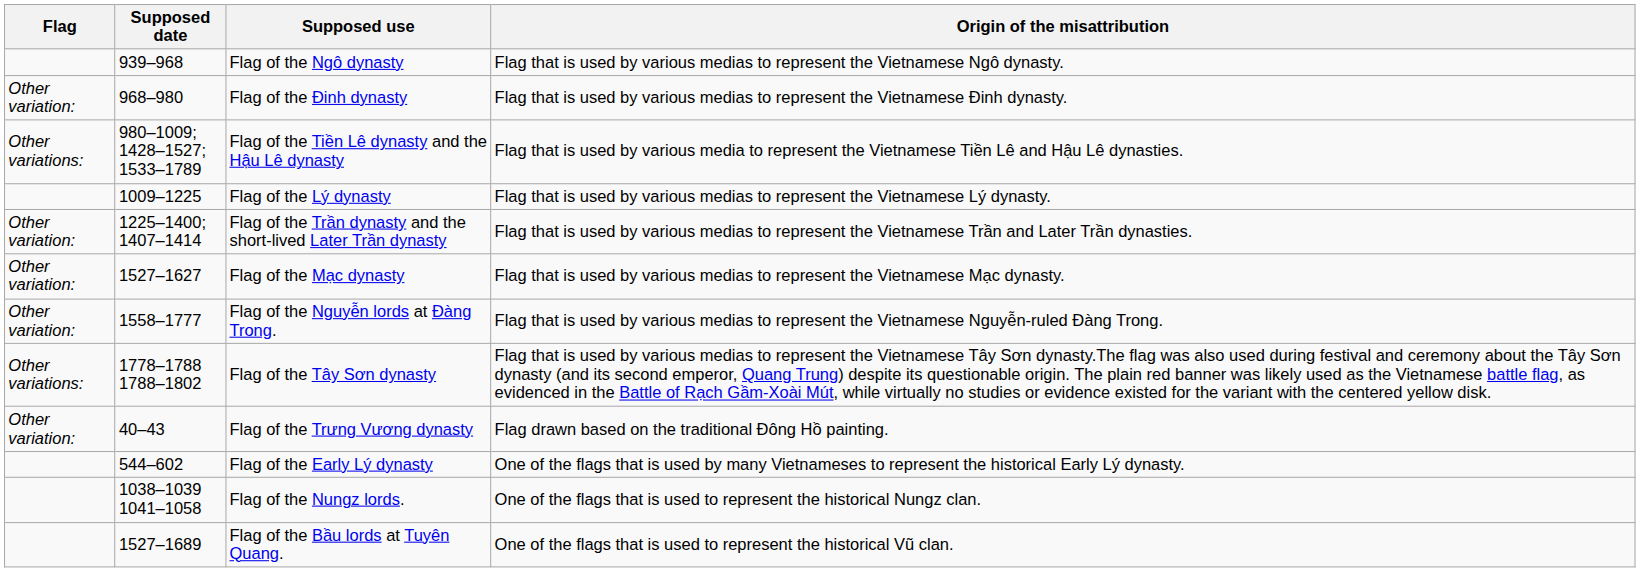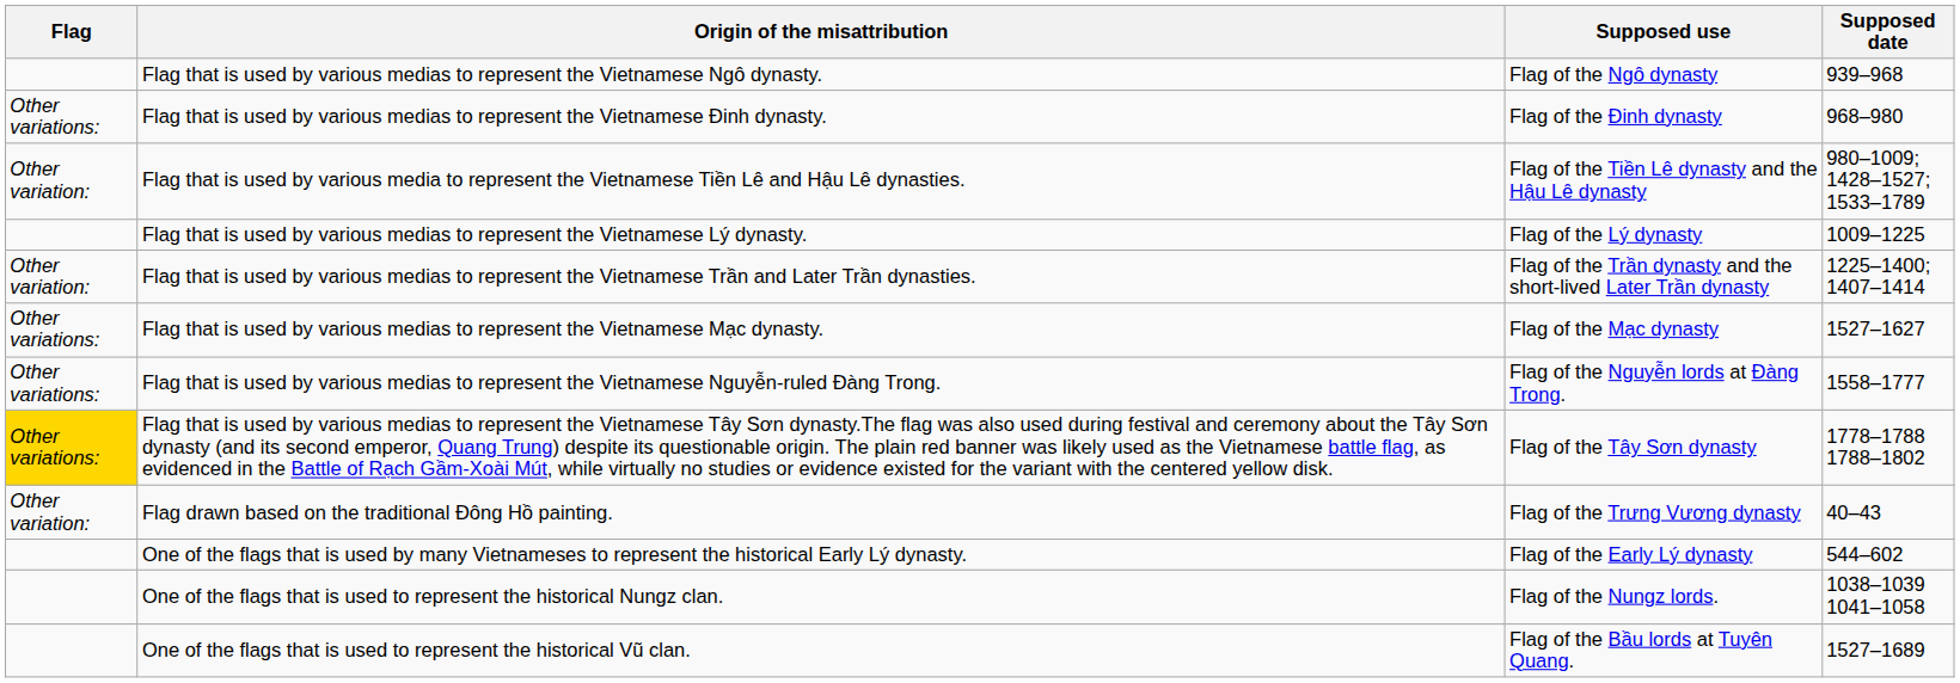columns swapped: Supposed date <-> Origin of the misattribution
Flag of the Đinh dynasty | Flag: Other variation: -> Other variations:
Flag of the Tiền Lê dynasty and the Hậu Lê dynasty | Flag: Other variations: -> Other variation:
Flag of the Mạc dynasty | Flag: Other variation: -> Other variations:
Flag of the Nguyễn lords at Đàng Trong. | Flag: Other variation: -> Other variations:
Flag of the Tây Sơn dynasty | Flag: no background -> gold background
